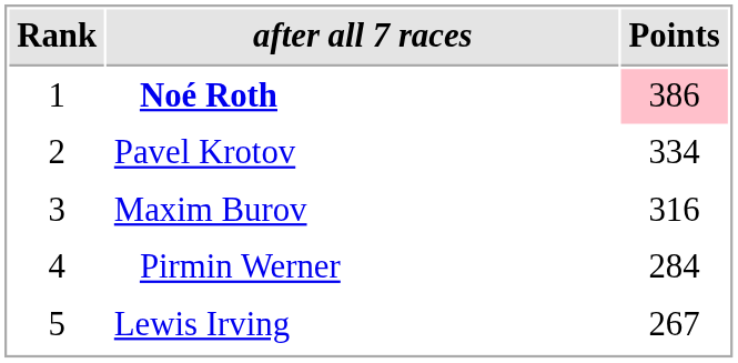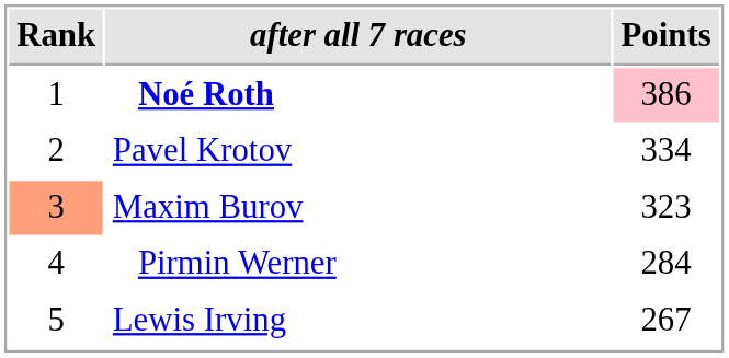Maxim Burov | Rank: no background -> lightsalmon background
Maxim Burov | Points: 316 -> 323
